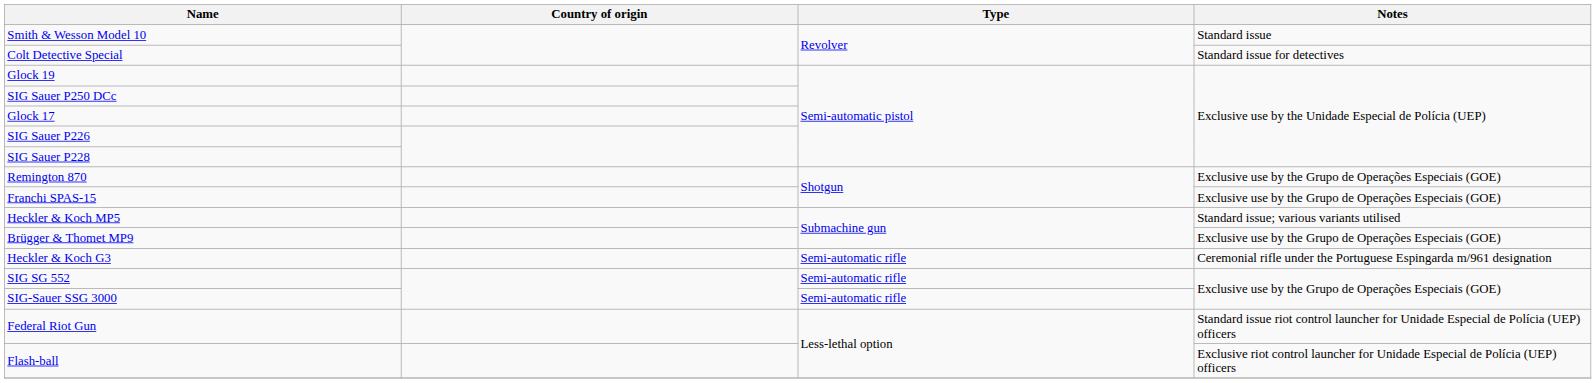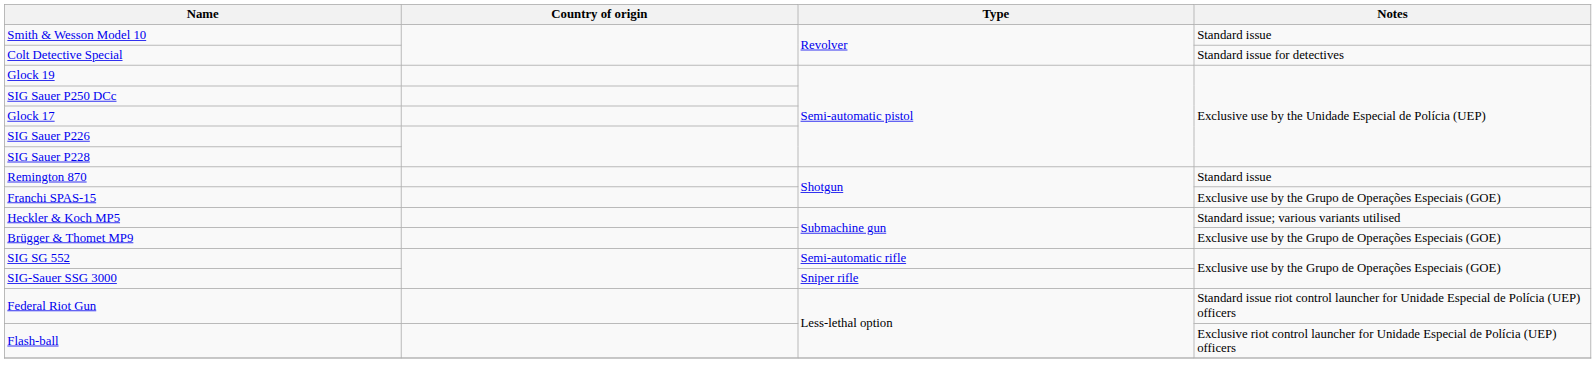Remington 870 | Notes: Exclusive use by the Grupo de Operações Especiais (GOE) -> Standard issue
- row: Heckler & Koch G3 | Semi-automatic rifle | Ceremonial rifle under the Portuguese Espingarda m/961 designation
SIG-Sauer SSG 3000 | Type: Semi-automatic rifle -> Sniper rifle
